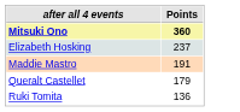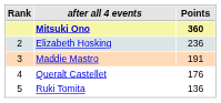+ column: Rank | 2 | 3 | 4 | 5
Elizabeth Hosking | Points: 237 -> 236
Queralt Castellet | Points: 179 -> 176
